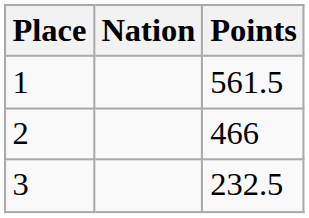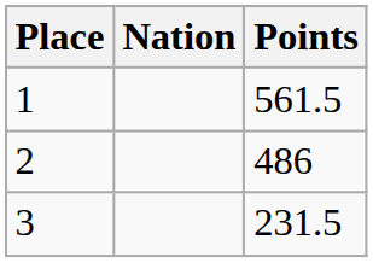2 | Points: 466 -> 486
3 | Points: 232.5 -> 231.5
